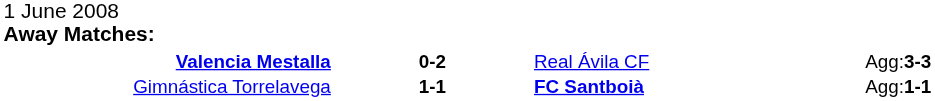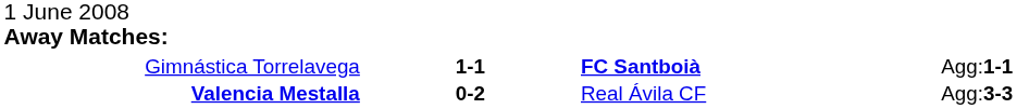rows swapped: Valencia Mestalla <-> Gimnástica Torrelavega
